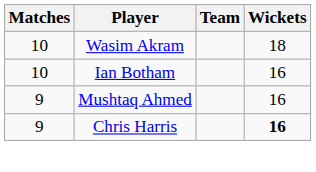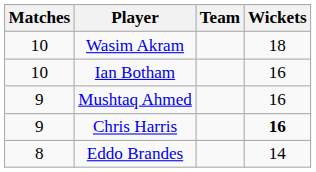+ row: 8 | Eddo Brandes | 14
